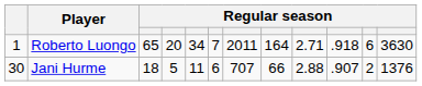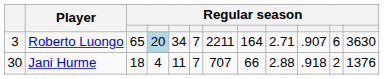Roberto Luongo | column 1: 1 -> 3
Roberto Luongo | column 4: no background -> lightblue background
Roberto Luongo | column 7: 2011 -> 2211
Roberto Luongo | column 10: .918 -> .907
Jani Hurme | column 4: 5 -> 4
Jani Hurme | column 6: 6 -> 7
Jani Hurme | column 10: .907 -> .918
